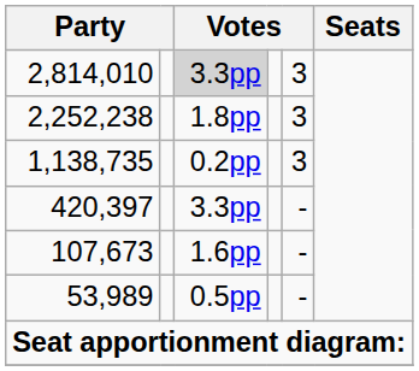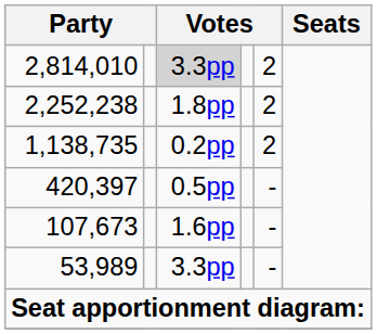2,814,010 | column 5: 3 -> 2
2,252,238 | column 5: 3 -> 2
1,138,735 | column 5: 3 -> 2
420,397 | column 3: 3.3pp -> 0.5pp
53,989 | column 3: 0.5pp -> 3.3pp
